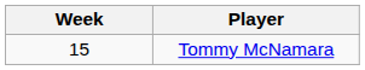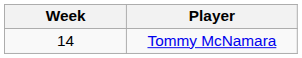Tommy McNamara | Week: 15 -> 14
